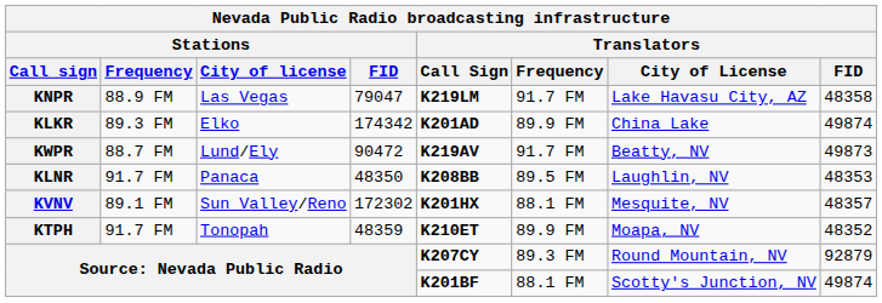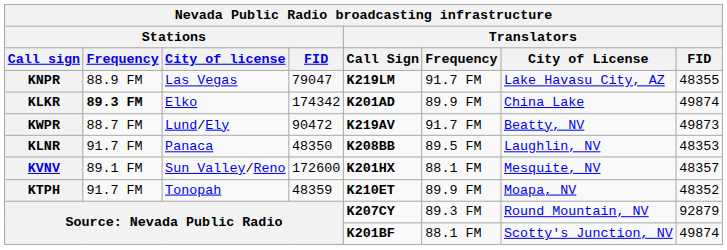KNPR | Translators / FID: 48358 -> 48355
KLKR | Stations / Frequency: normal -> bold
KVNV | Stations / FID: 172302 -> 172600
